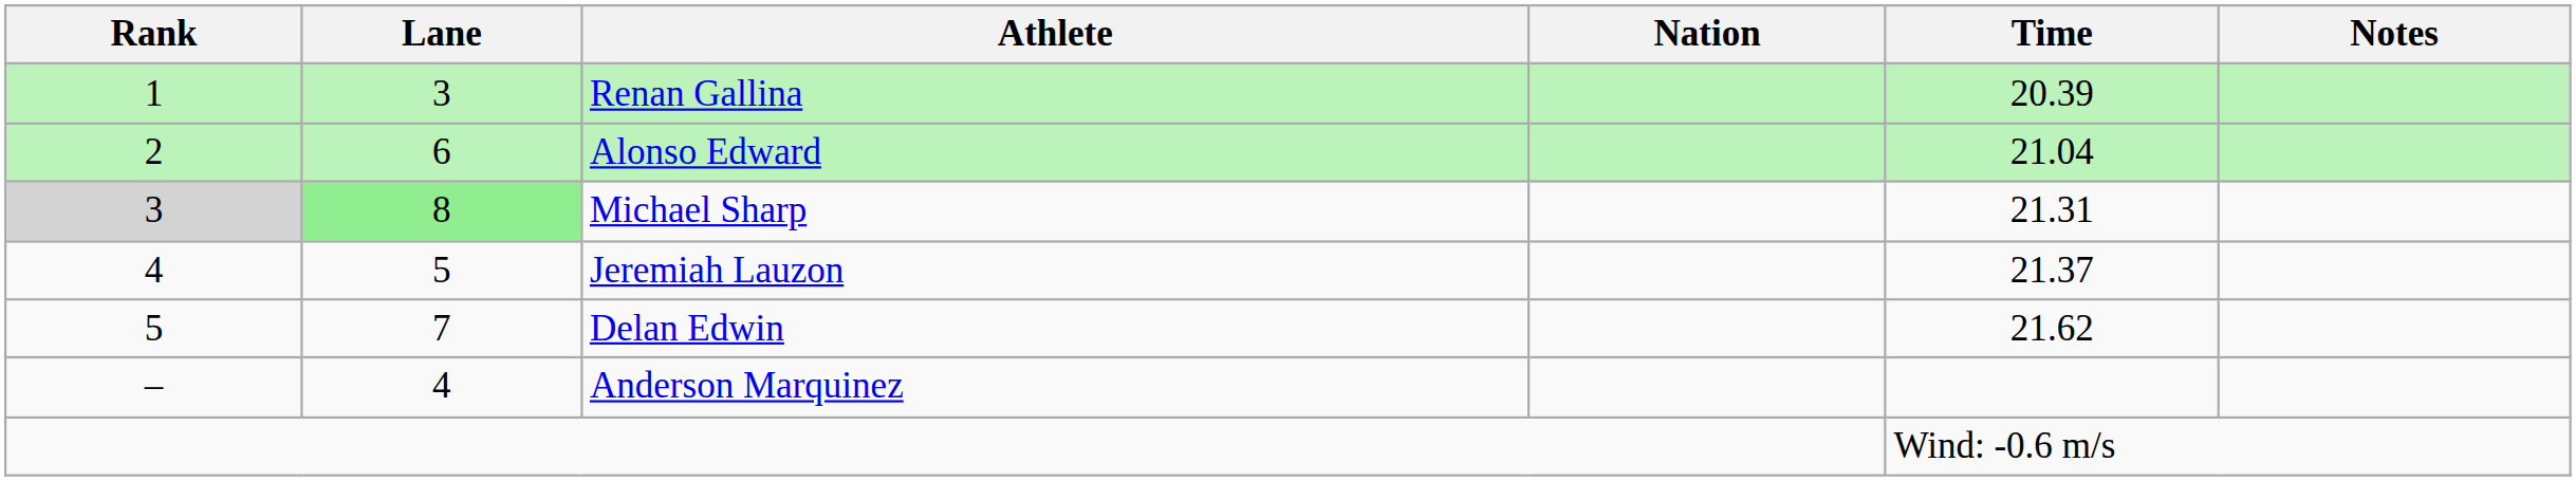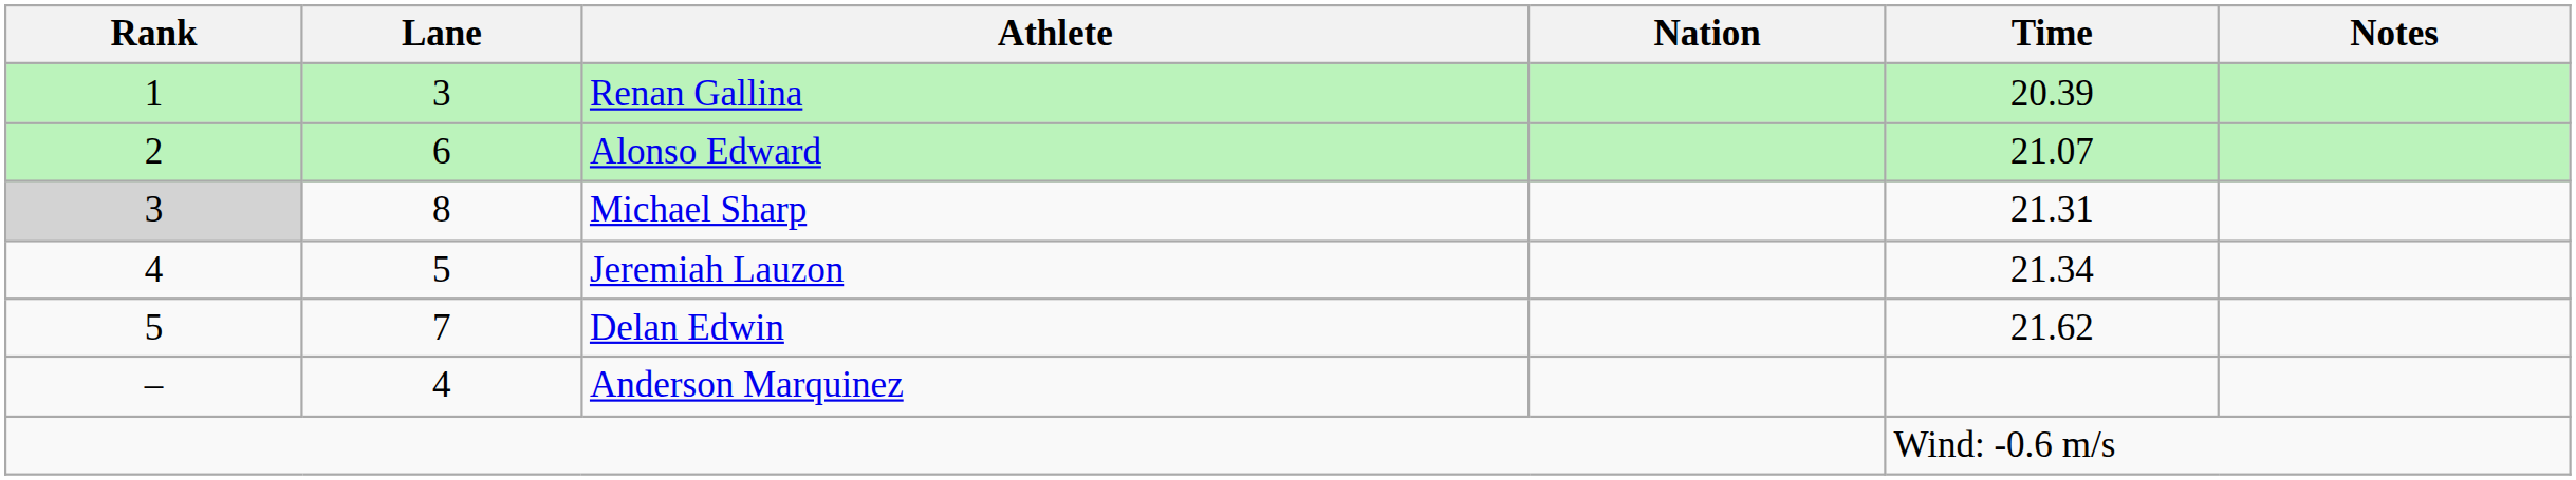Alonso Edward | Time: 21.04 -> 21.07
Michael Sharp | Lane: lightgreen background -> no background
Jeremiah Lauzon | Time: 21.37 -> 21.34
